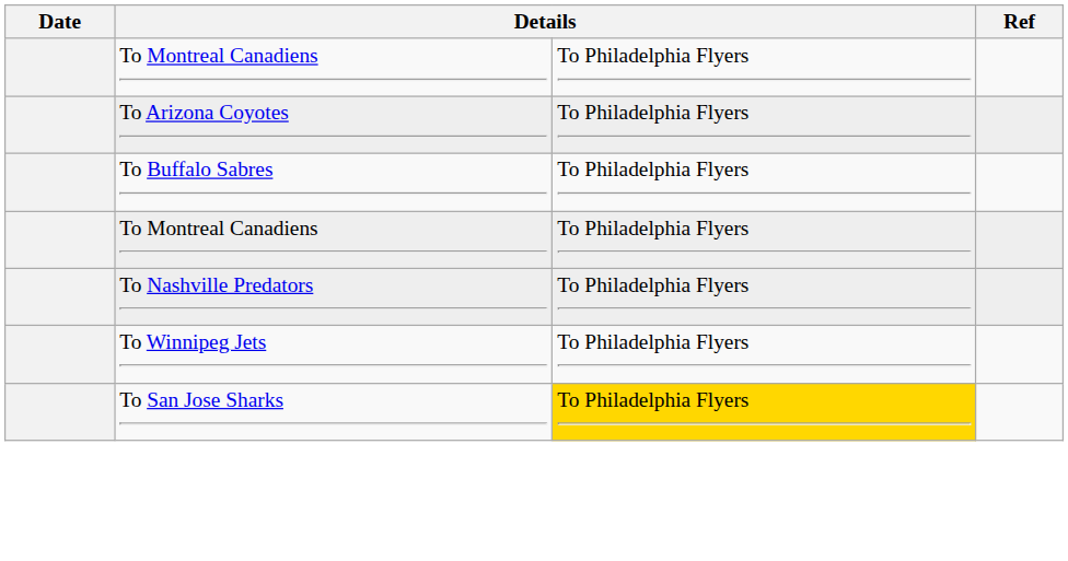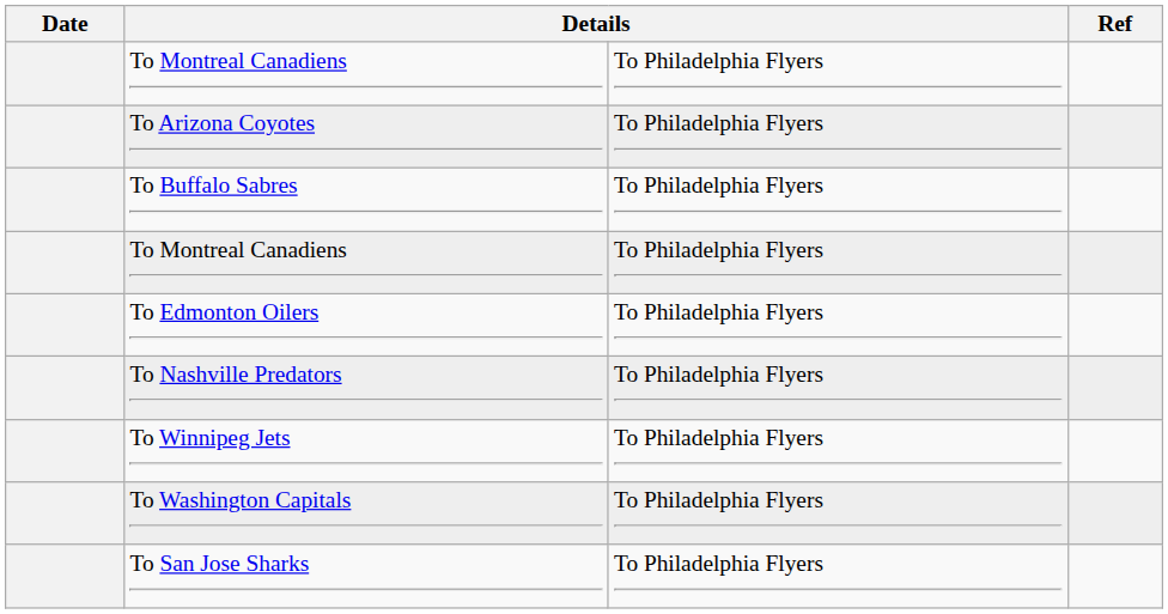+ row: To Edmonton Oilers | To Philadelphia Flyers
+ row: To Washington Capitals | To Philadelphia Flyers
To San Jose Sharks | column 3: gold background -> no background
